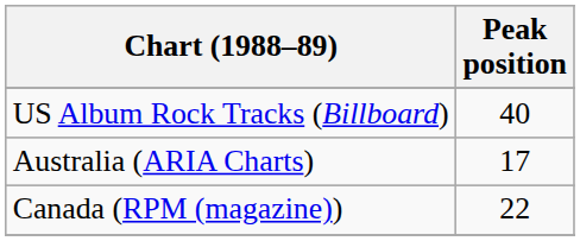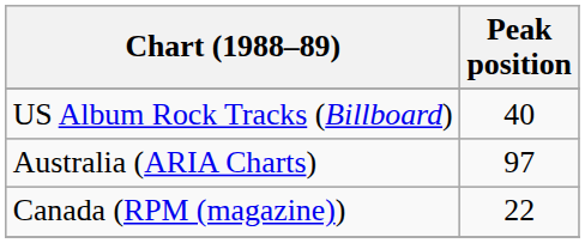Australia (ARIA Charts) | Peak position: 17 -> 97
